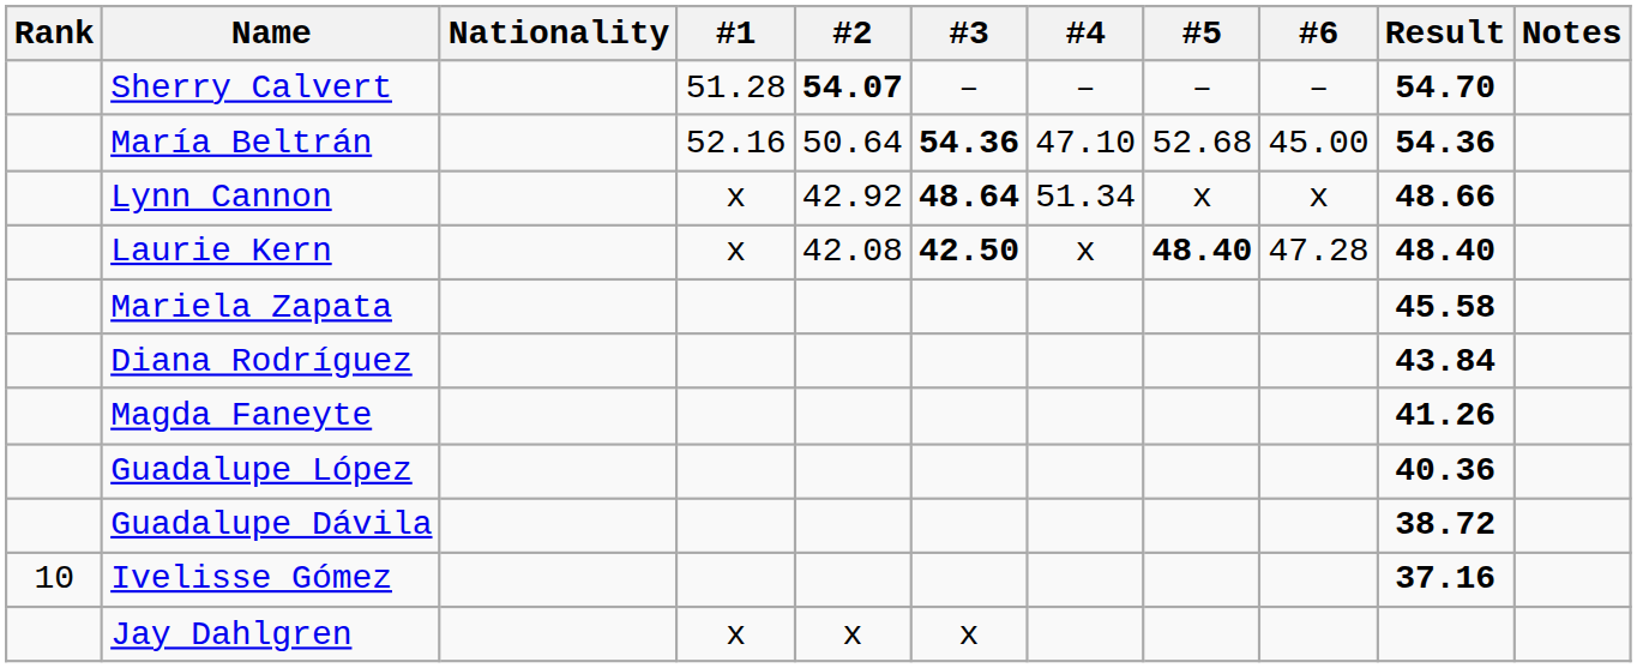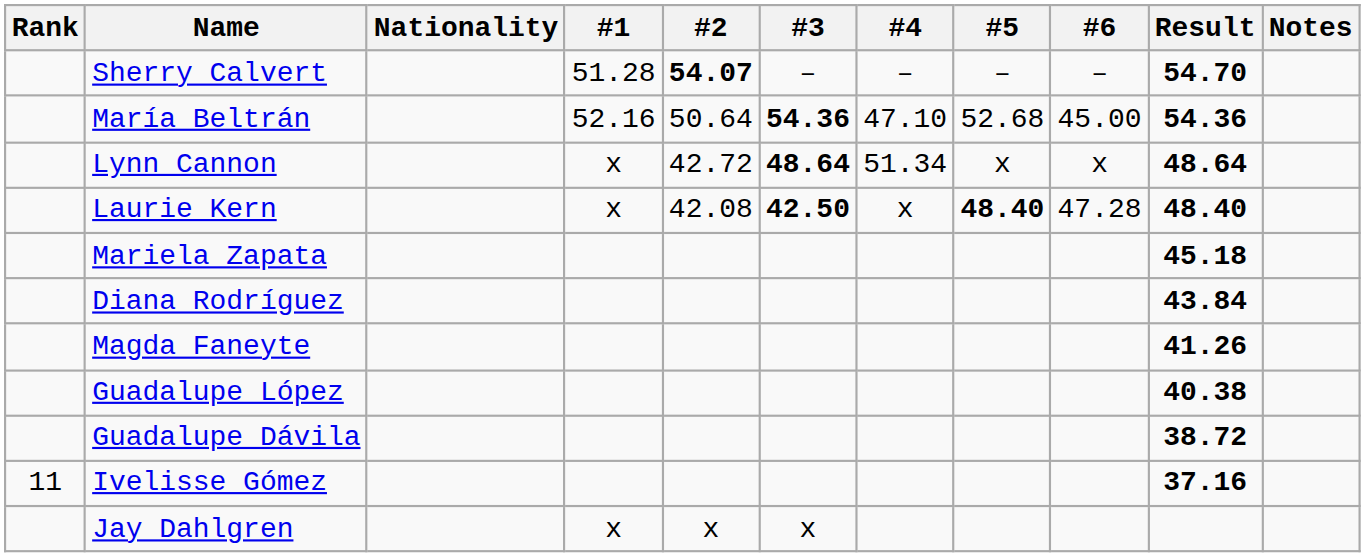Lynn Cannon | #2: 42.92 -> 42.72
Lynn Cannon | Result: 48.66 -> 48.64
Mariela Zapata | Result: 45.58 -> 45.18
Guadalupe López | Result: 40.36 -> 40.38
Ivelisse Gómez | Rank: 10 -> 11
